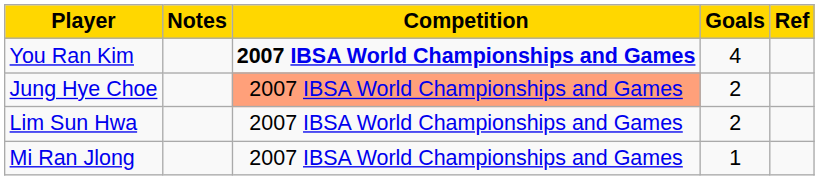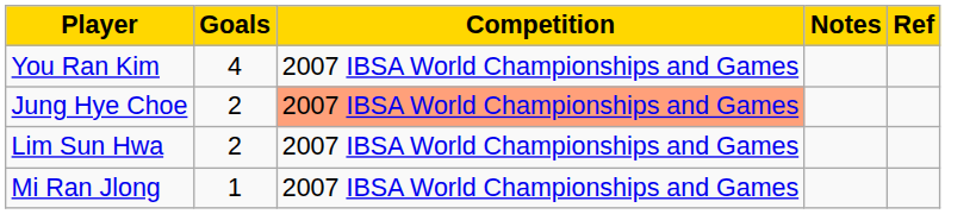columns swapped: Goals <-> Notes
You Ran Kim | Competition: bold -> normal
